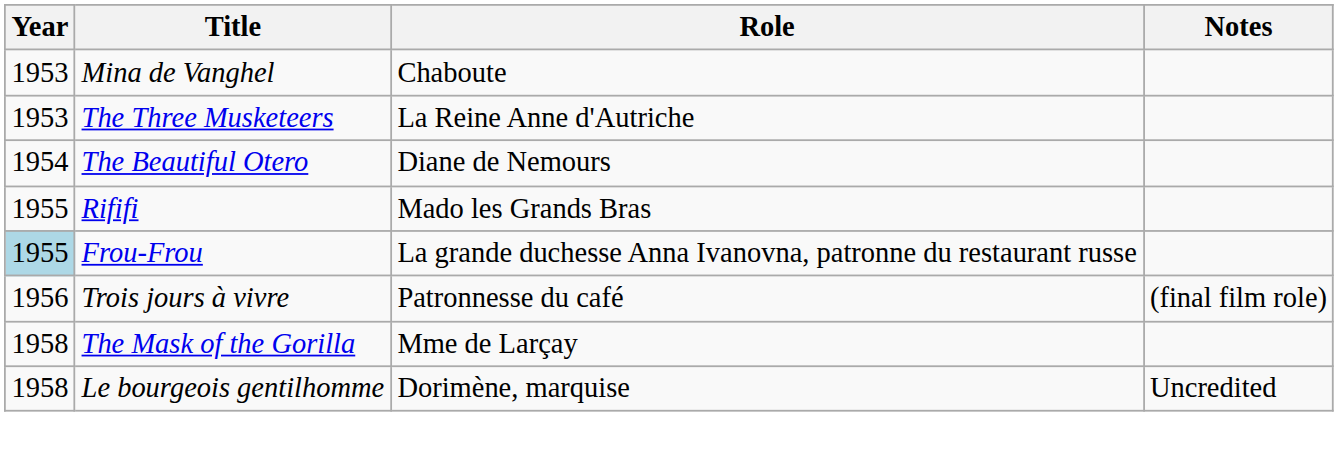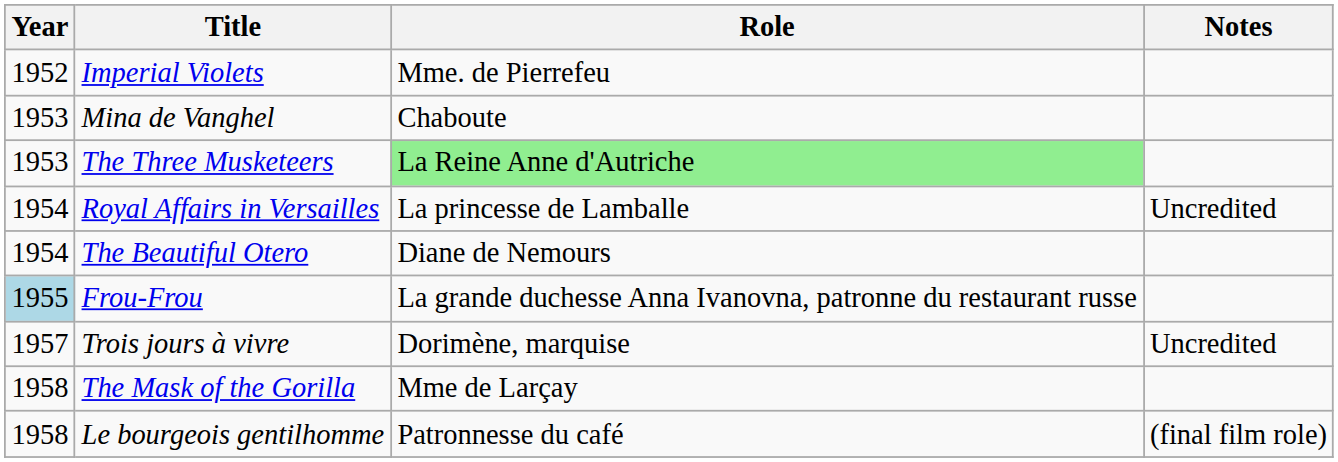+ row: 1952 | Imperial Violets | Mme. de Pierrefeu
The Three Musketeers | Role: no background -> lightgreen background
+ row: 1954 | Royal Affairs in Versailles | La princesse de Lamballe | Uncredited
- row: 1955 | Rififi | Mado les Grands Bras
Trois jours à vivre | Year: 1956 -> 1957
Trois jours à vivre | Role: Patronnesse du café -> Dorimène, marquise
Trois jours à vivre | Notes: (final film role) -> Uncredited
Le bourgeois gentilhomme | Role: Dorimène, marquise -> Patronnesse du café
Le bourgeois gentilhomme | Notes: Uncredited -> (final film role)
